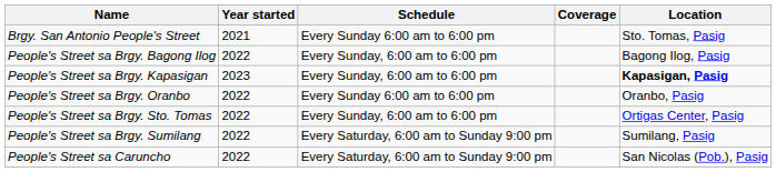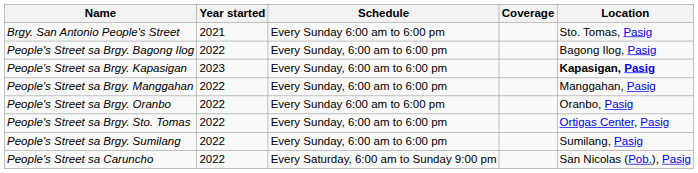+ row: People's Street sa Brgy. Manggahan | 2022 | Every Sunday, 6:00 am to 6:00 pm | Manggahan, Pasig
People's Street sa Brgy. Sumilang | Schedule: Every Saturday, 6:00 am to Sunday 9:00 pm -> Every Sunday, 6:00 am to 6:00 pm
